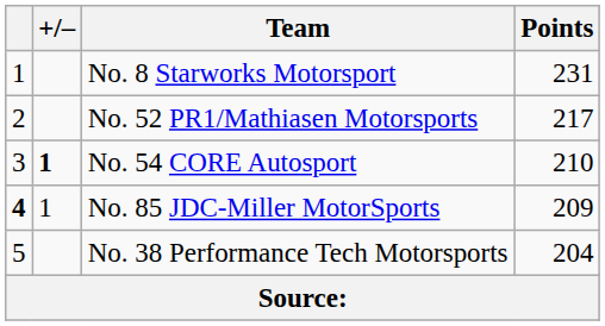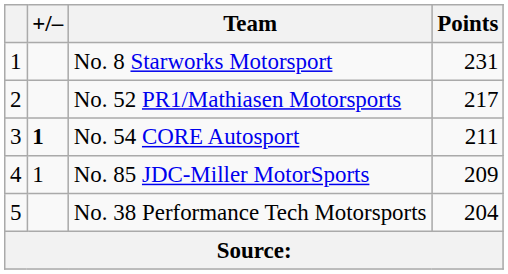No. 54 CORE Autosport | Points: 210 -> 211
No. 85 JDC-Miller MotorSports | column 1: bold -> normal
